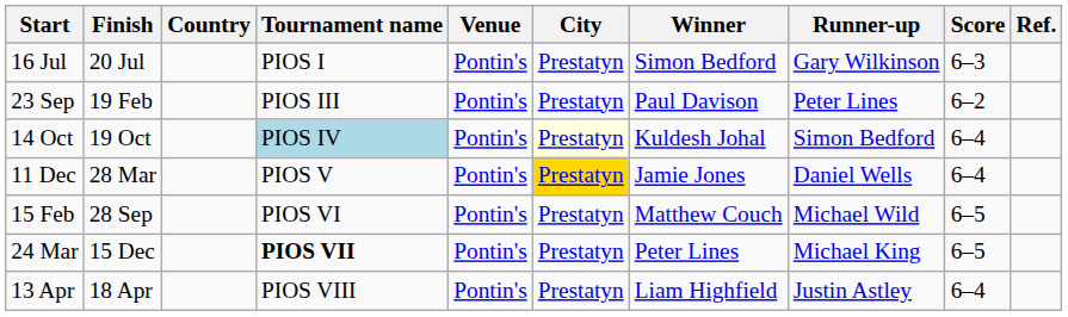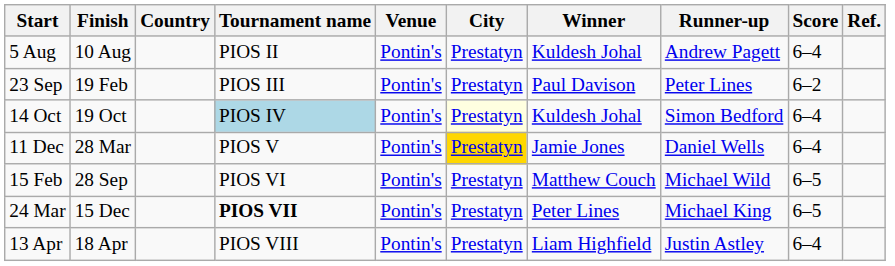- row: 16 Jul | 20 Jul | PIOS I | Pontin's | Prestatyn | Simon Bedford | Gary Wilkinson | 6–3
+ row: 5 Aug | 10 Aug | PIOS II | Pontin's | Prestatyn | Kuldesh Johal | Andrew Pagett | 6–4
